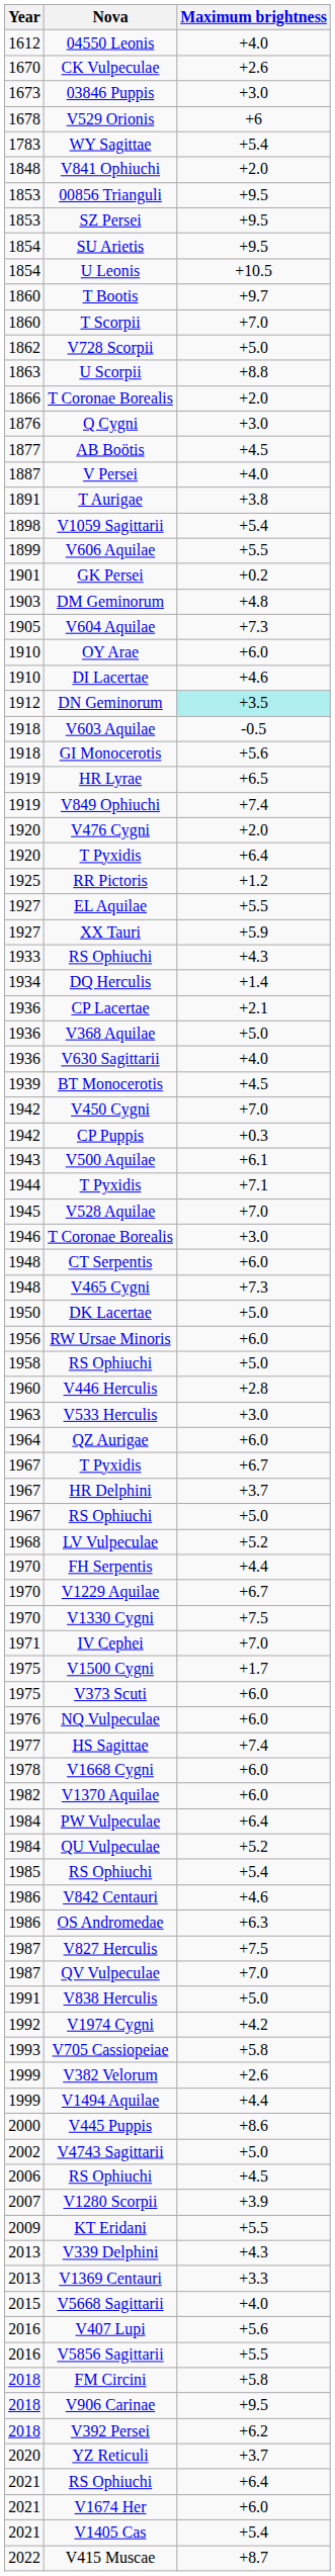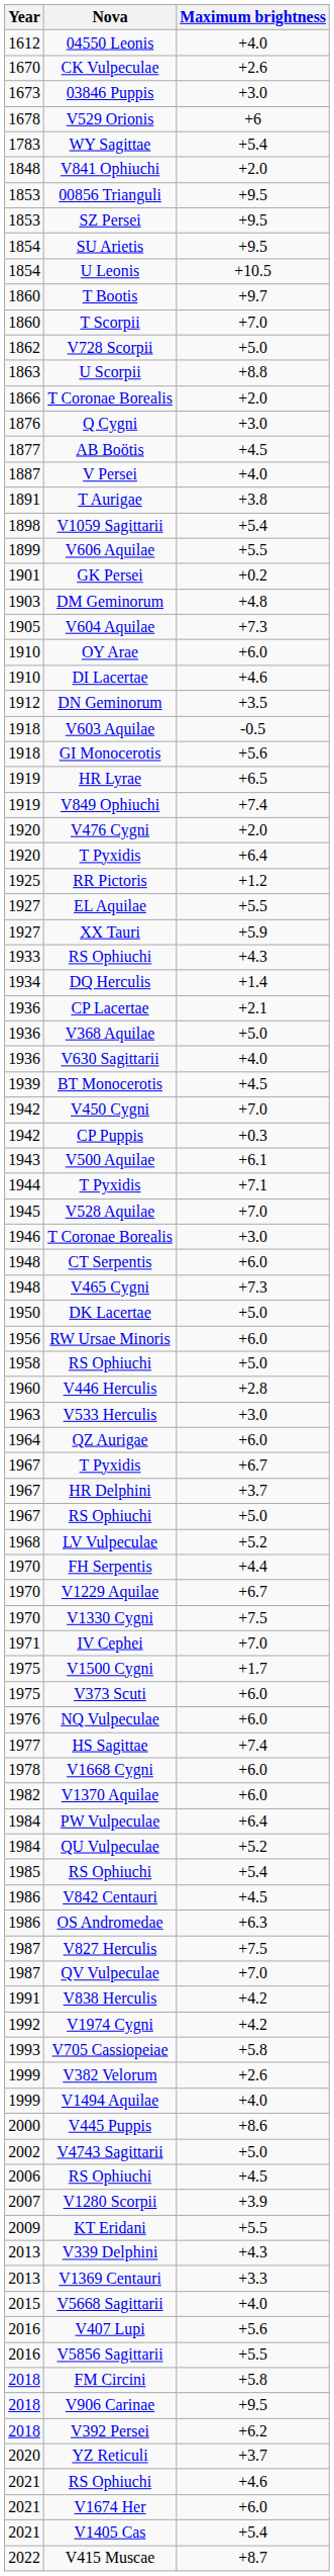DN Geminorum | Maximum brightness: paleturquoise background -> no background
V842 Centauri | Maximum brightness: +4.6 -> +4.5
V838 Herculis | Maximum brightness: +5.0 -> +4.2
V1494 Aquilae | Maximum brightness: +4.4 -> +4.0
2021 / RS Ophiuchi | Maximum brightness: +6.4 -> +4.6
